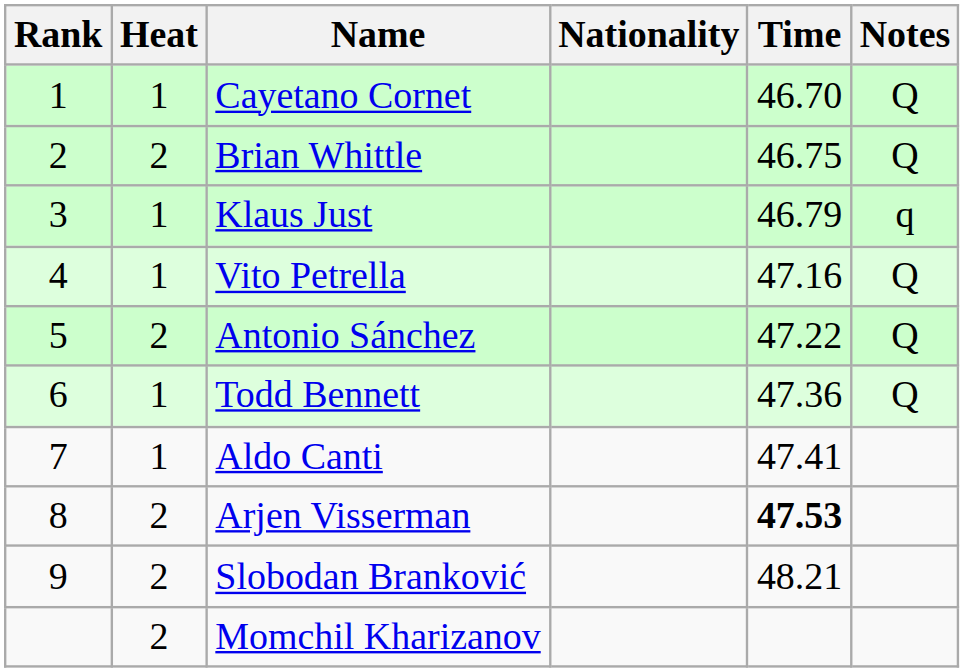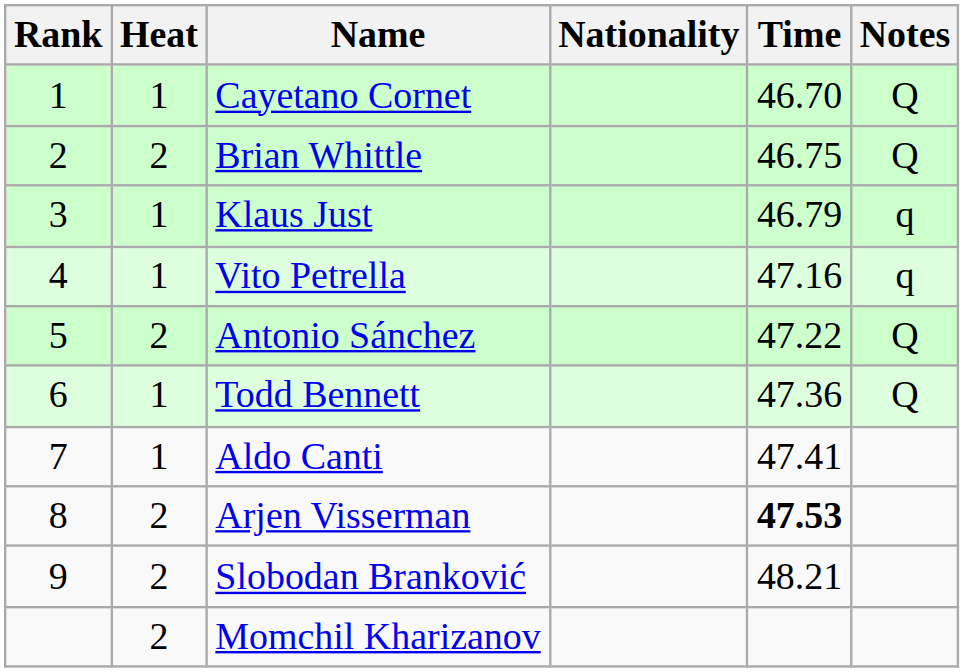Vito Petrella | Notes: Q -> q
